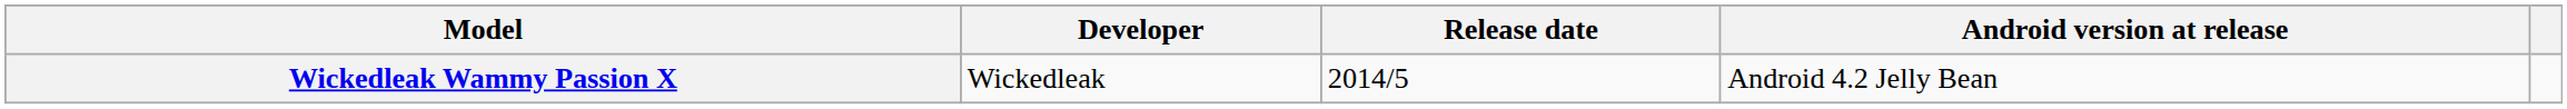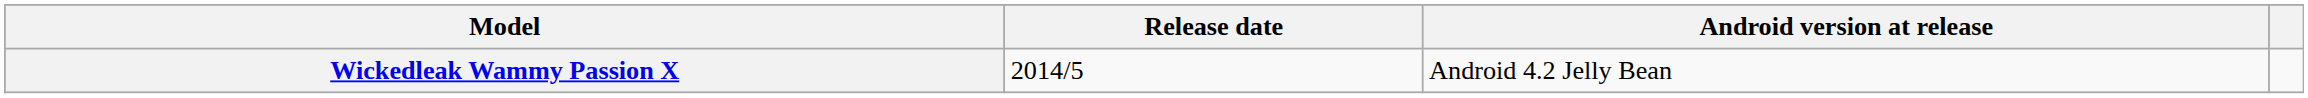- column: Developer | Wickedleak
